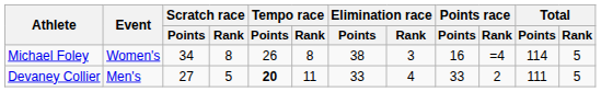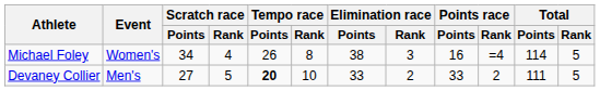Michael Foley | Scratch race / Rank: 8 -> 4
Devaney Collier | Tempo race / Rank: 11 -> 10
Devaney Collier | Elimination race / Rank: 4 -> 2
